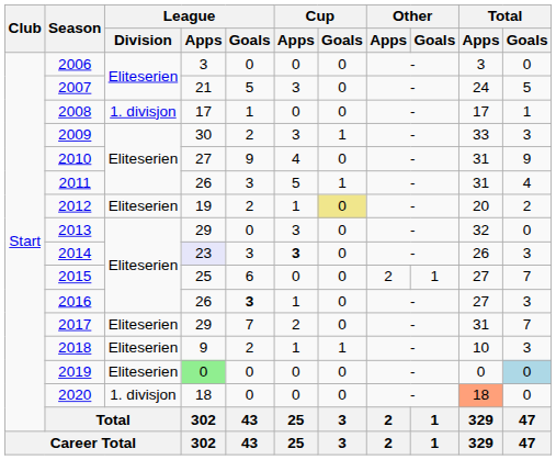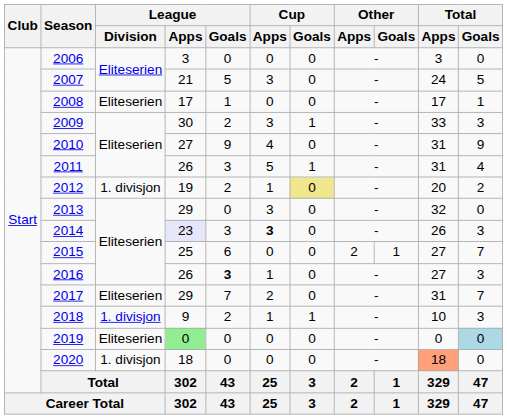2008 | League / Division: 1. divisjon -> Eliteserien
2012 | League / Division: Eliteserien -> 1. divisjon
2018 | League / Division: Eliteserien -> 1. divisjon
